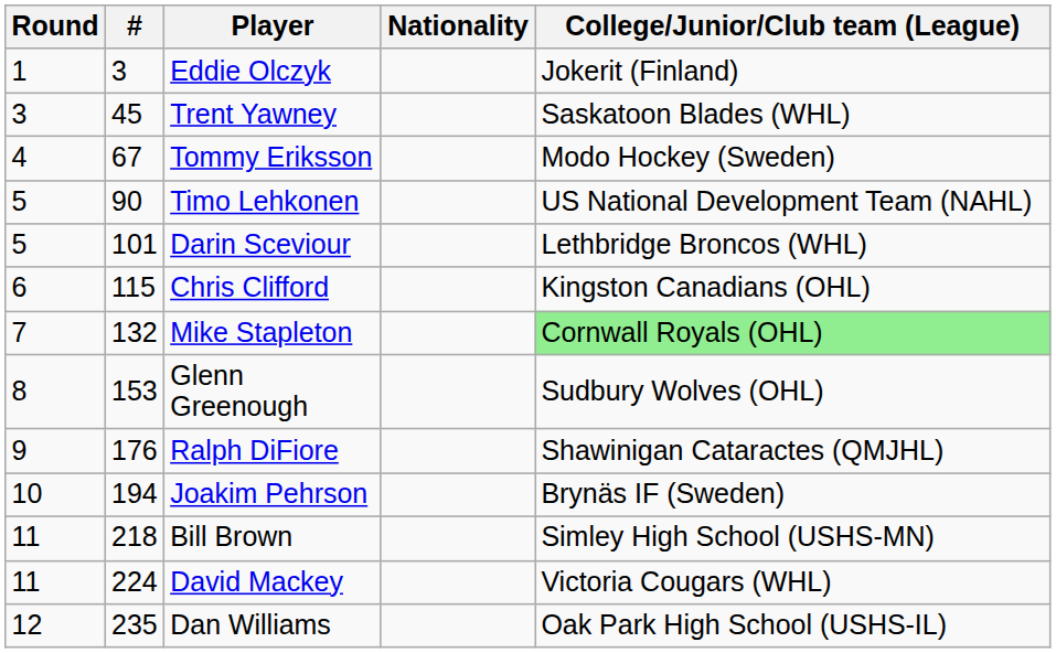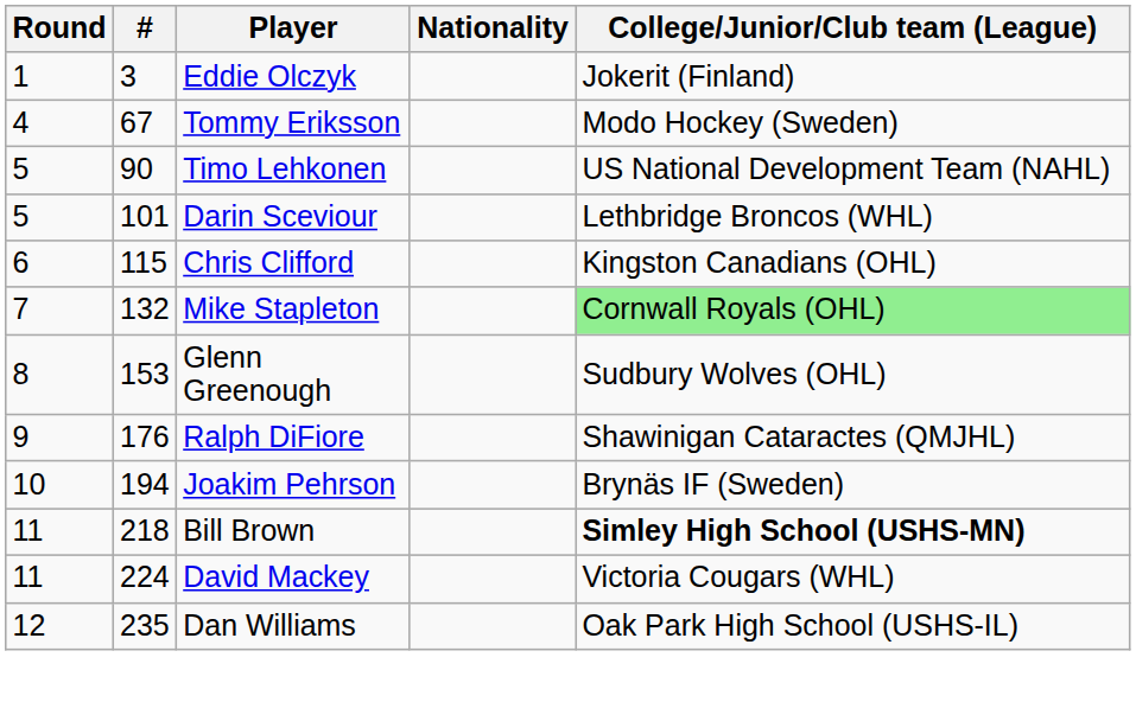- row: 3 | 45 | Trent Yawney | Saskatoon Blades (WHL)
Bill Brown | College/Junior/Club team (League): normal -> bold
